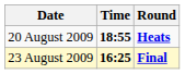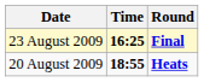rows swapped: 20 August 2009 <-> 23 August 2009
